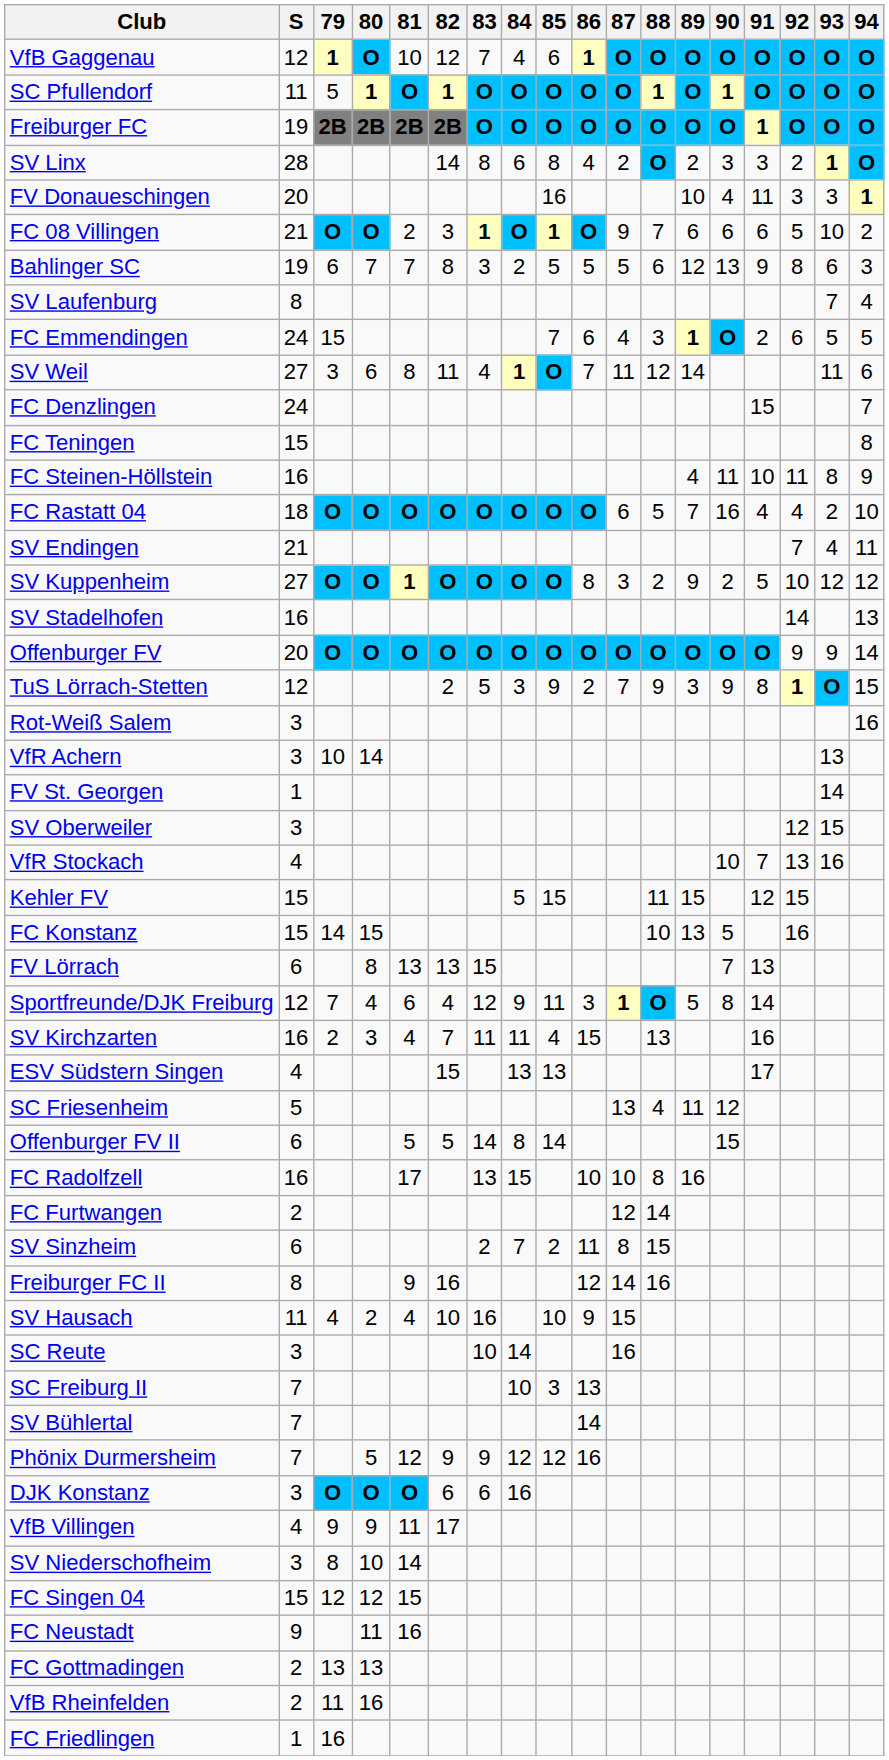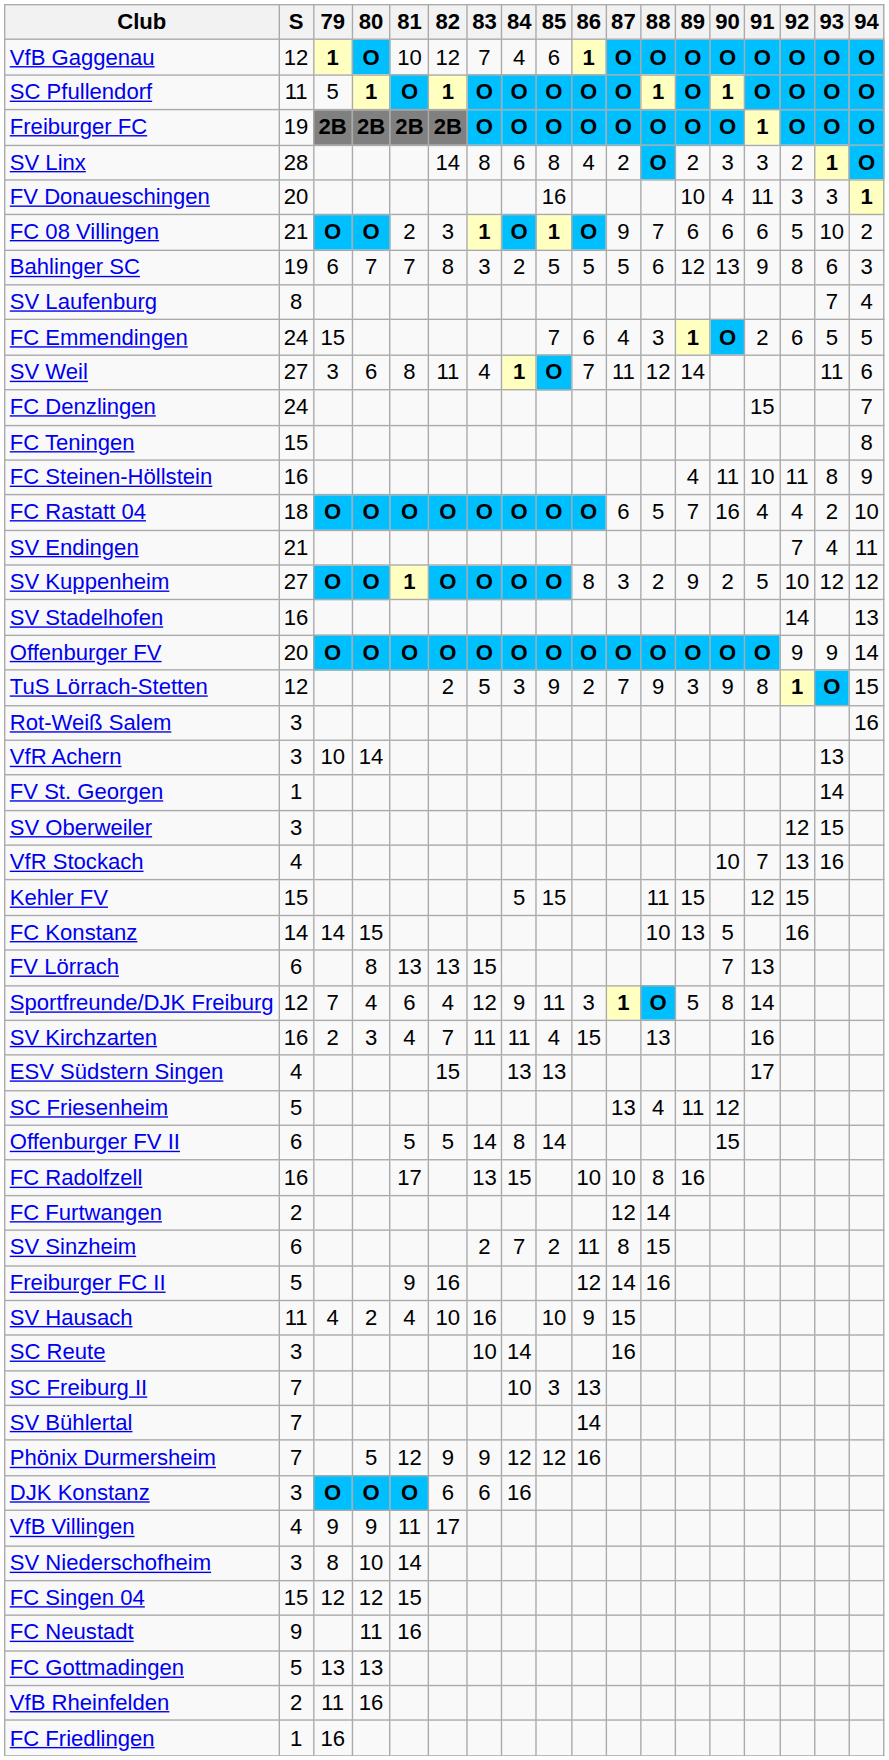FC Konstanz | S: 15 -> 14
Freiburger FC II | S: 8 -> 5
FC Gottmadingen | S: 2 -> 5
